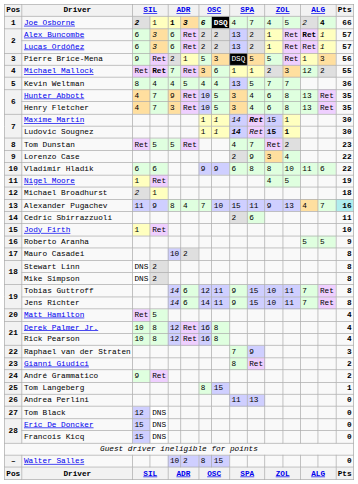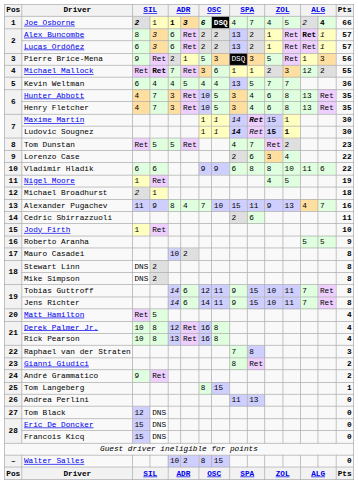Alex Buncombe | column 3: 6 -> 8
Pierre Brice-Mena | column 10: 5 -> 3
Kevin Weltman | column 3: 8 -> 6
Hunter Abbott | column 5: 9 -> 3
Lorenzo Case | column 10: 9 -> 6
Alexander Pugachev | Pts: paleturquoise background -> no background
Rick Pearson | column 5: 12 -> 13
Raphael van der Straten | column 10: 9 -> 8
